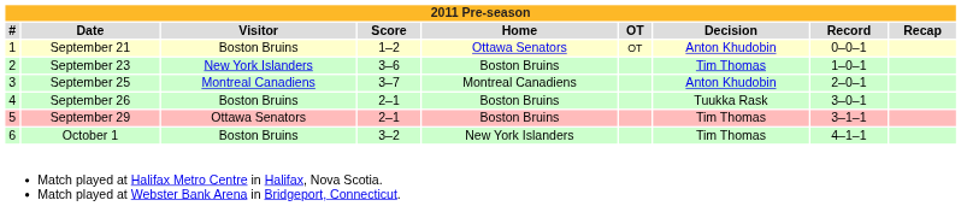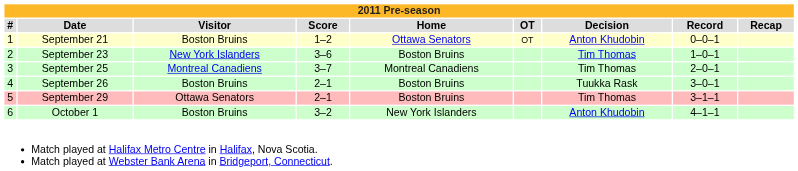September 25 | Decision: Anton Khudobin -> Tim Thomas
October 1 | Decision: Tim Thomas -> Anton Khudobin
